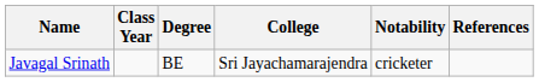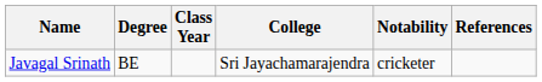columns swapped: Class Year <-> Degree
